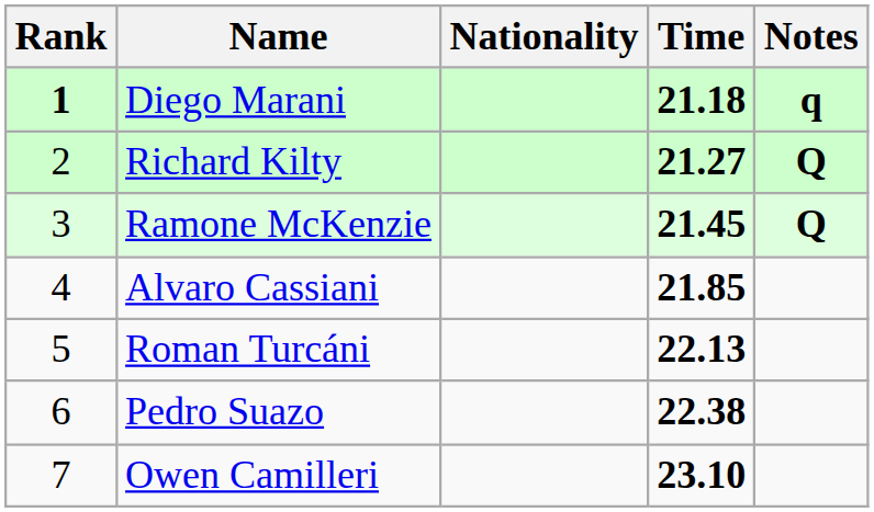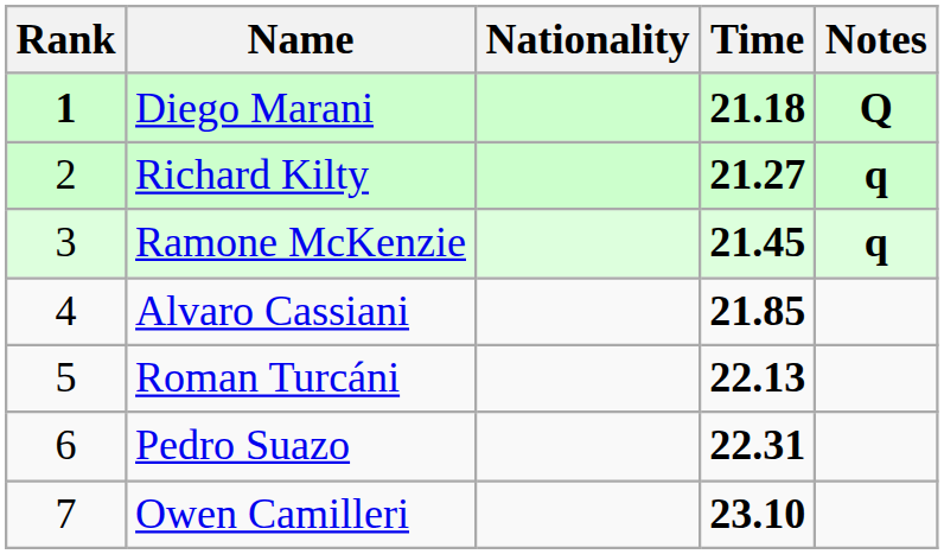Diego Marani | Notes: q -> Q
Richard Kilty | Notes: Q -> q
Ramone McKenzie | Notes: Q -> q
Pedro Suazo | Time: 22.38 -> 22.31
